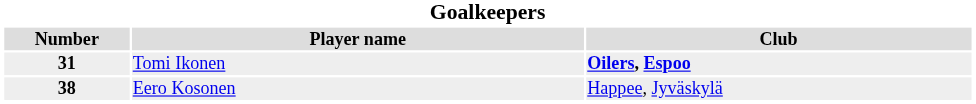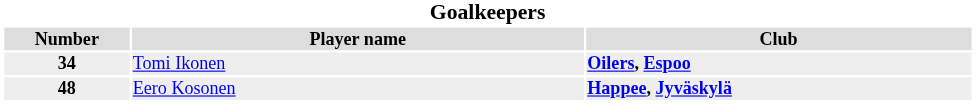Tomi Ikonen | Number: 31 -> 34
Eero Kosonen | Number: 38 -> 48
Eero Kosonen | Club: normal -> bold
